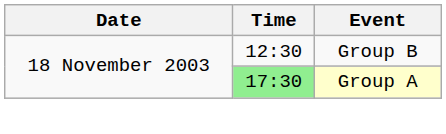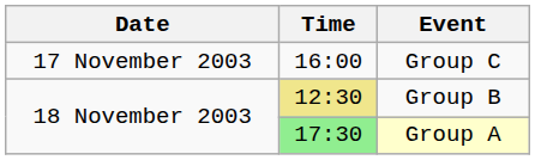+ row: 17 November 2003 | 16:00 | Group C
Group B | Time: no background -> khaki background
